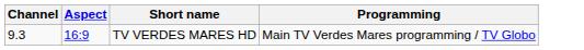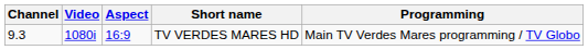+ column: Video | 1080i
